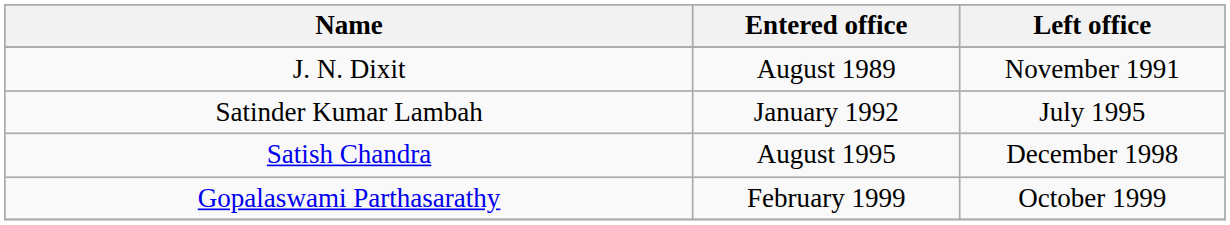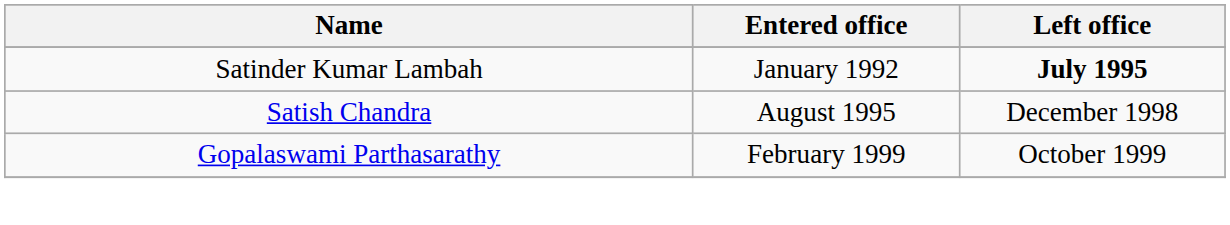- row: J. N. Dixit | August 1989 | November 1991
Satinder Kumar Lambah | Left office: normal -> bold
